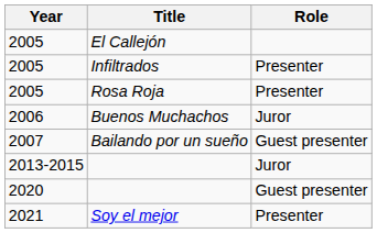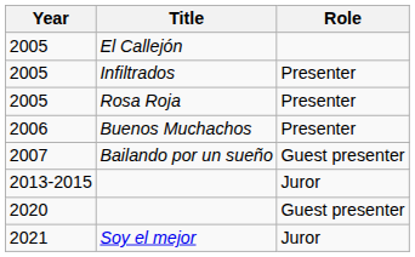Buenos Muchachos | Role: Juror -> Presenter
Soy el mejor | Role: Presenter -> Juror
